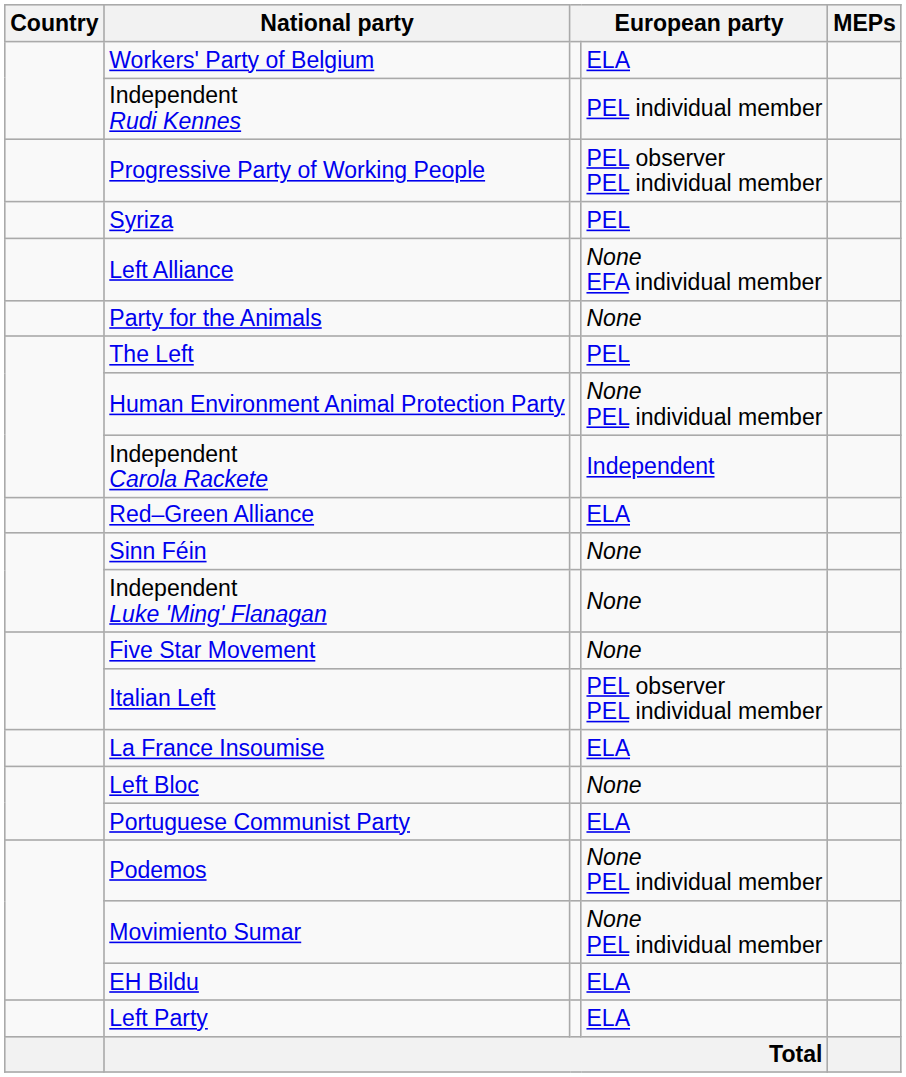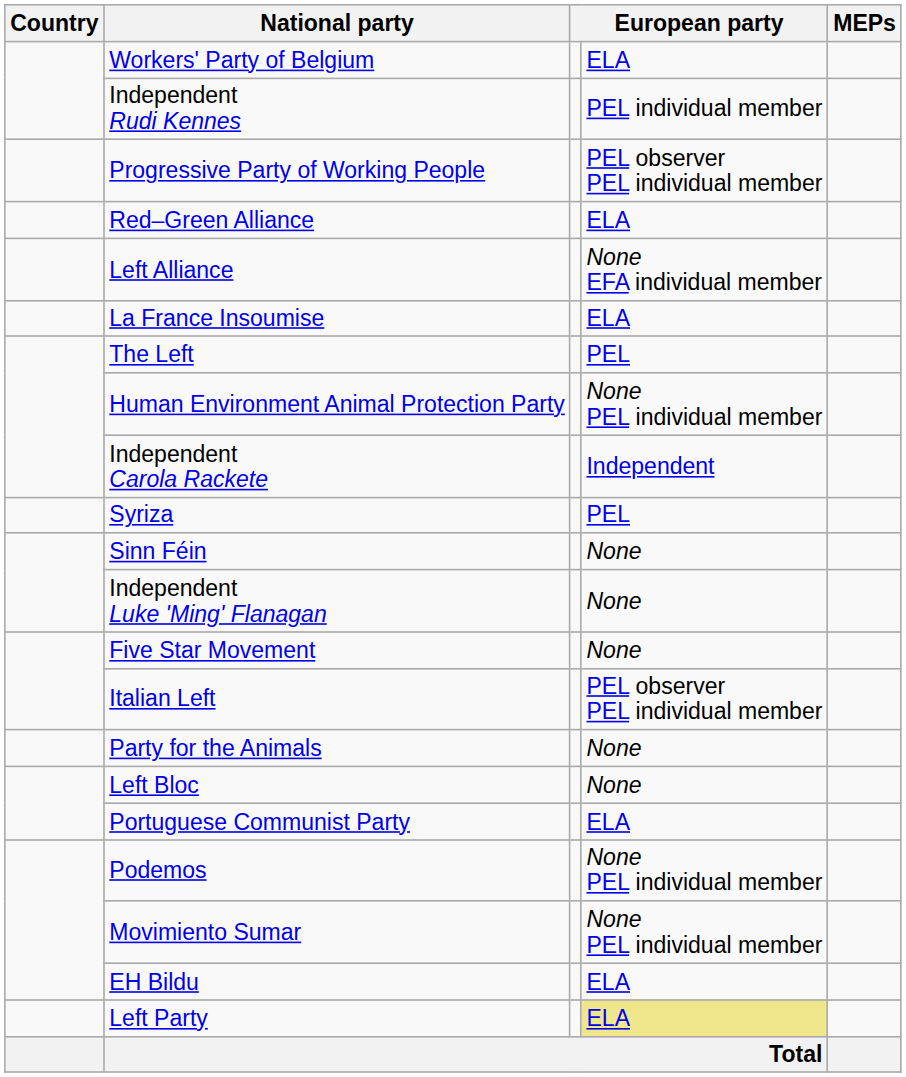rows swapped: Red–Green Alliance <-> Syriza
rows swapped: La France Insoumise <-> Party for the Animals
Left Party | column 4: no background -> khaki background
